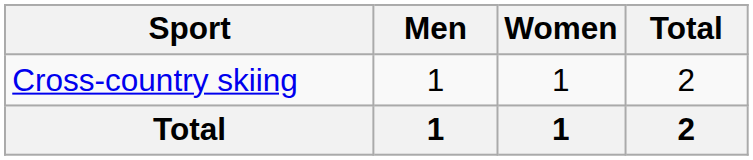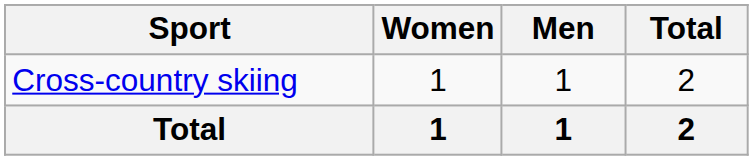columns swapped: Men <-> Women
